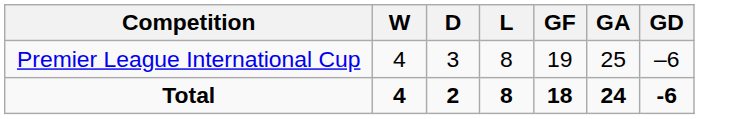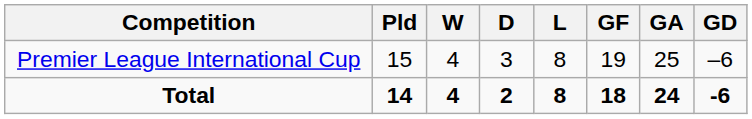+ column: Pld | 15 | 14
